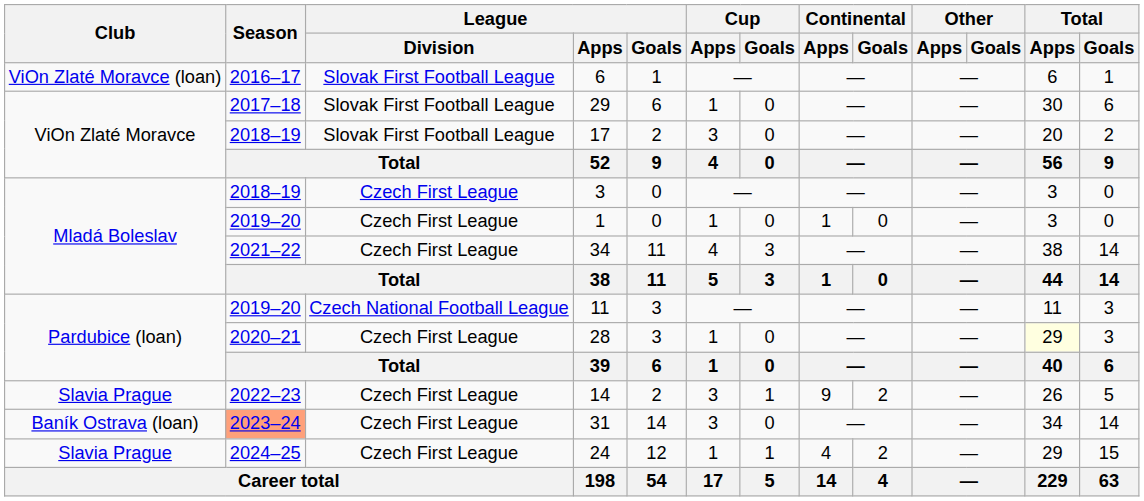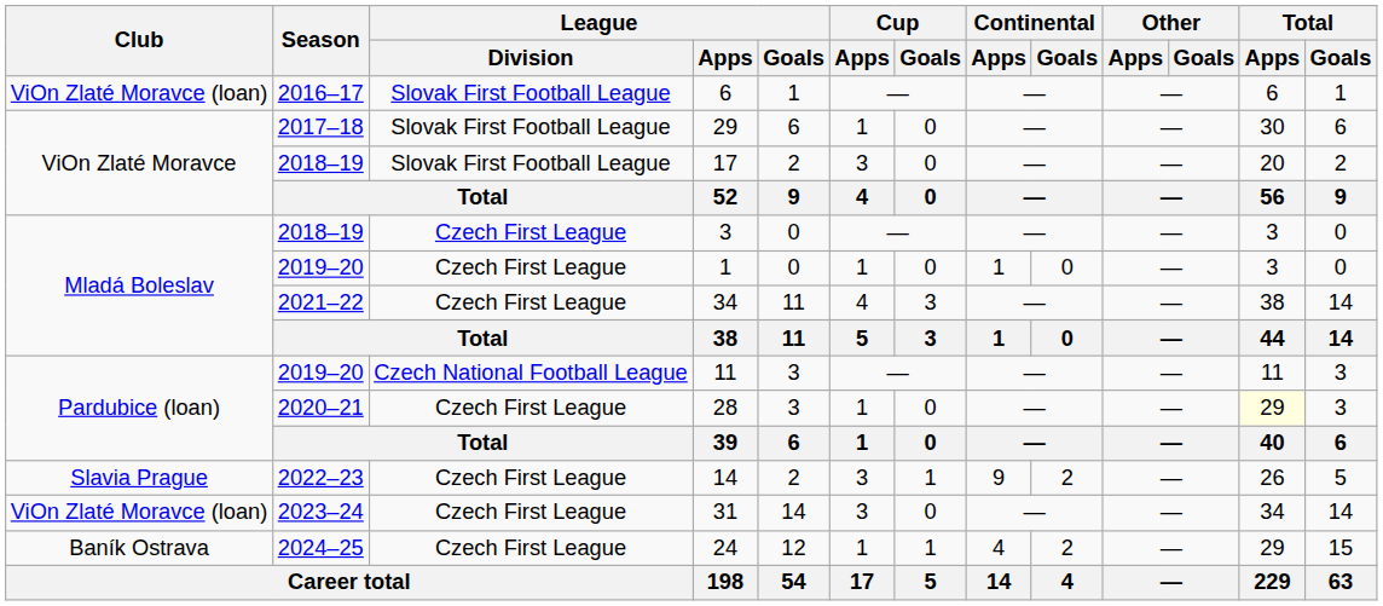31 | Club: Baník Ostrava (loan) -> ViOn Zlaté Moravce (loan)
31 | Season: lightsalmon background -> no background
24 | Club: Slavia Prague -> Baník Ostrava
